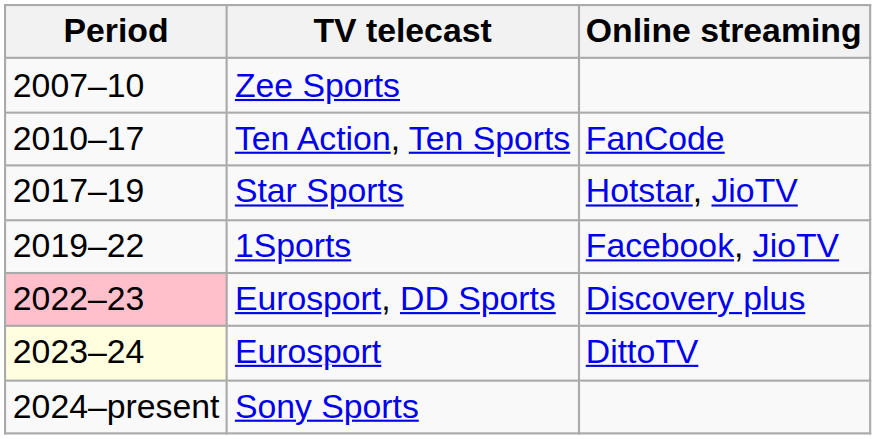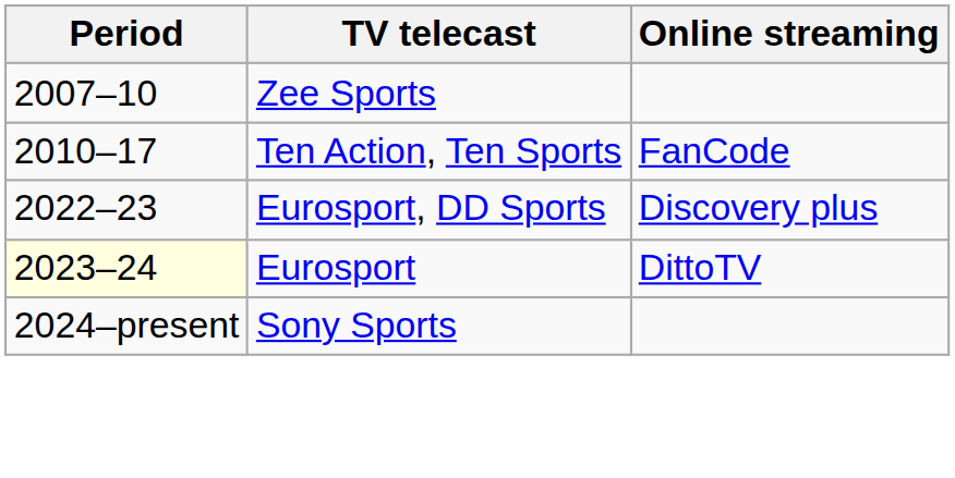- row: 2017–19 | Star Sports | Hotstar, JioTV
- row: 2019–22 | 1Sports | Facebook, JioTV
Eurosport, DD Sports | Period: pink background -> no background
